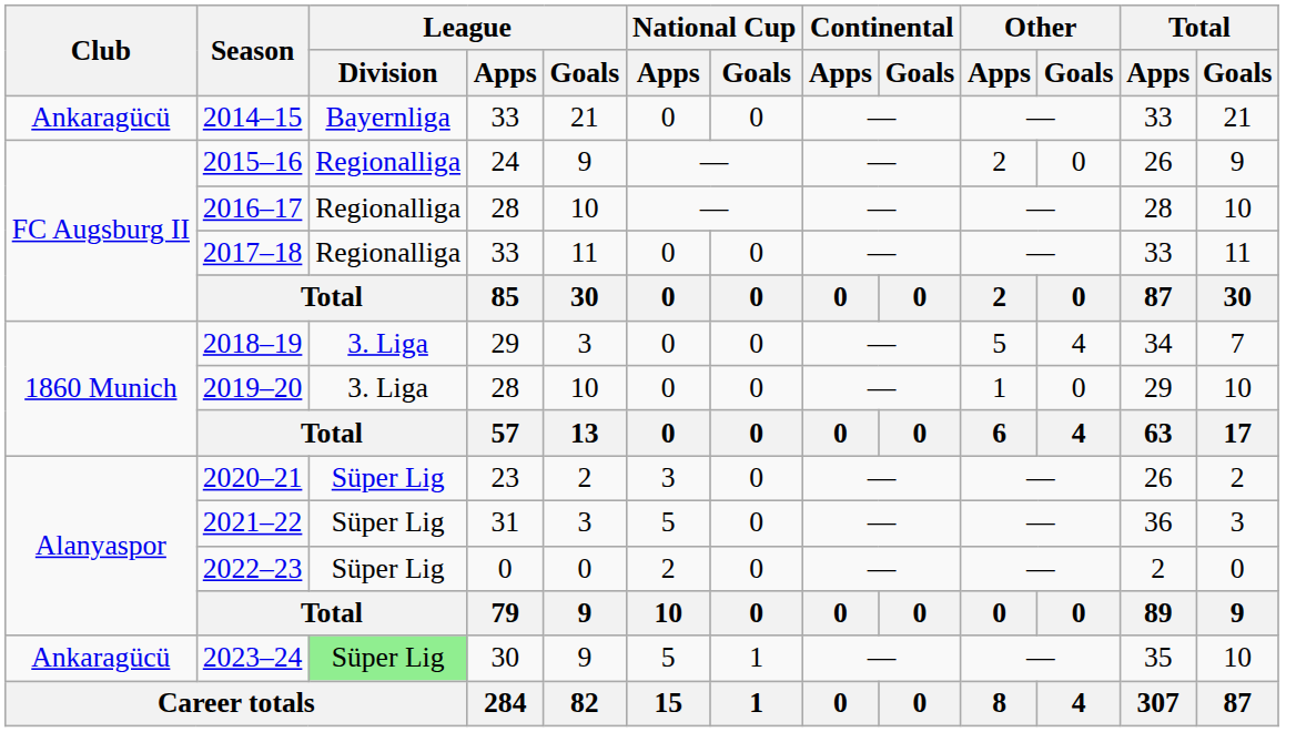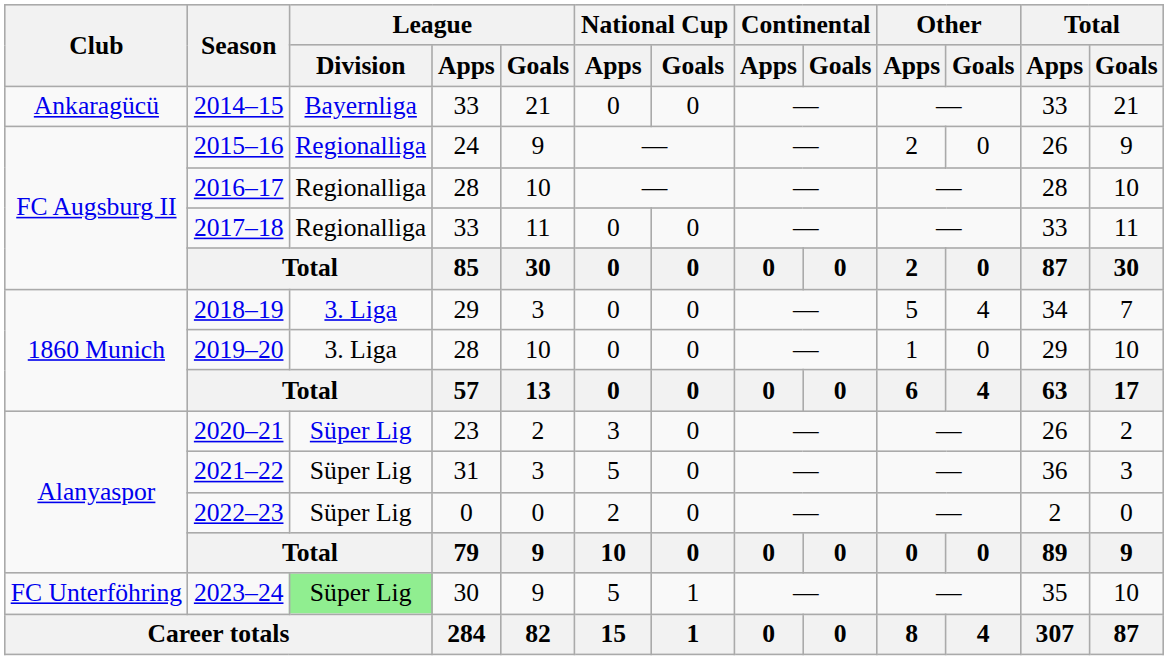2023–24 | Club: Ankaragücü -> FC Unterföhring
